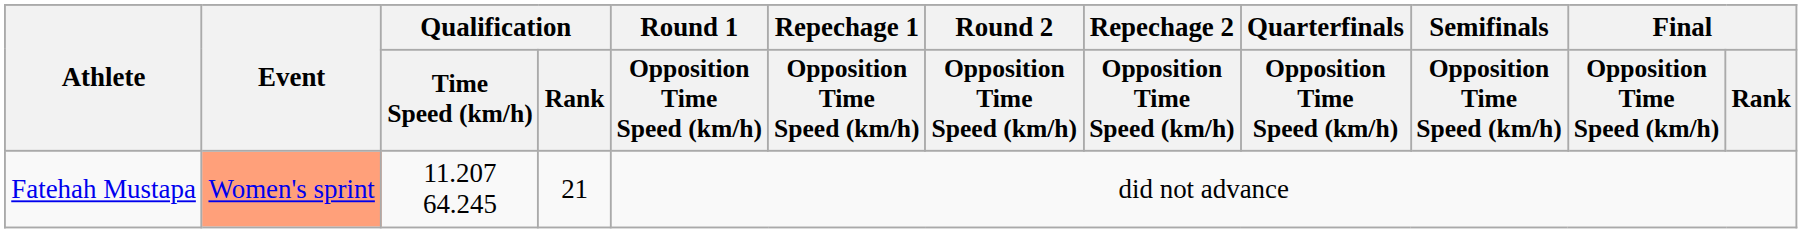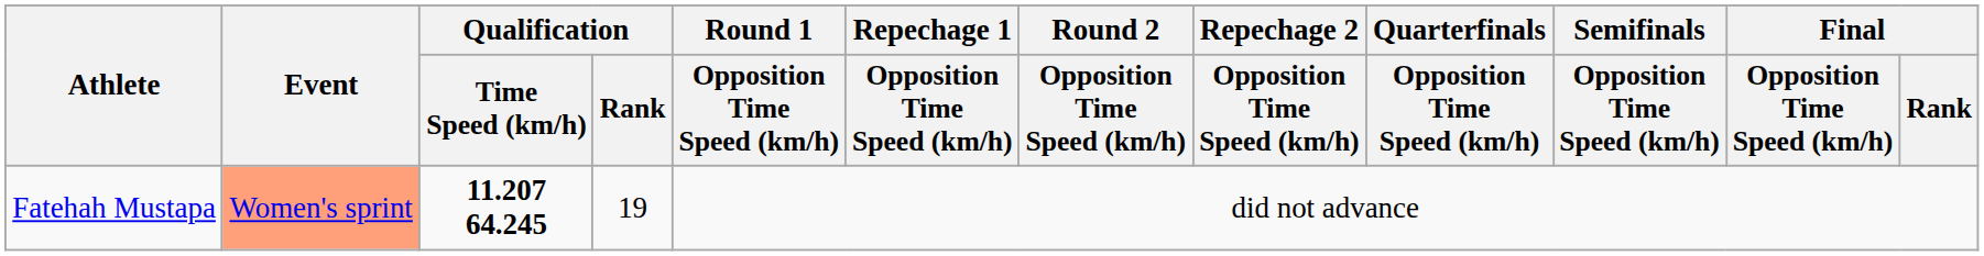Fatehah Mustapa | Qualification / Time Speed (km/h): normal -> bold
Fatehah Mustapa | Qualification / Rank: 21 -> 19
